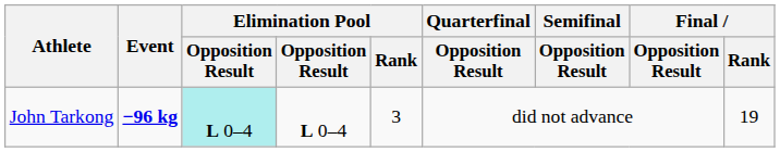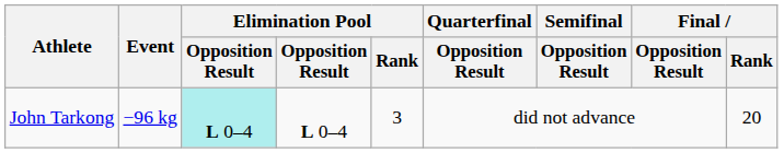John Tarkong | Event: bold -> normal
John Tarkong | Final / Rank: 19 -> 20
